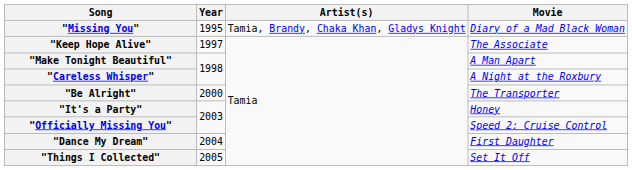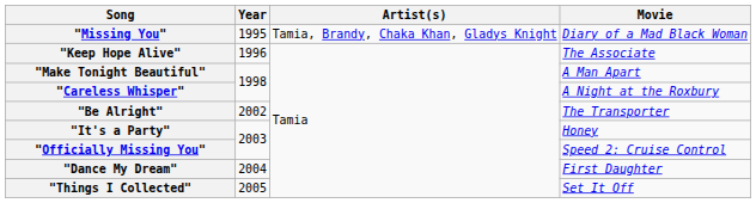"Keep Hope Alive" | Year: 1997 -> 1996
"Be Alright" | Year: 2000 -> 2002
